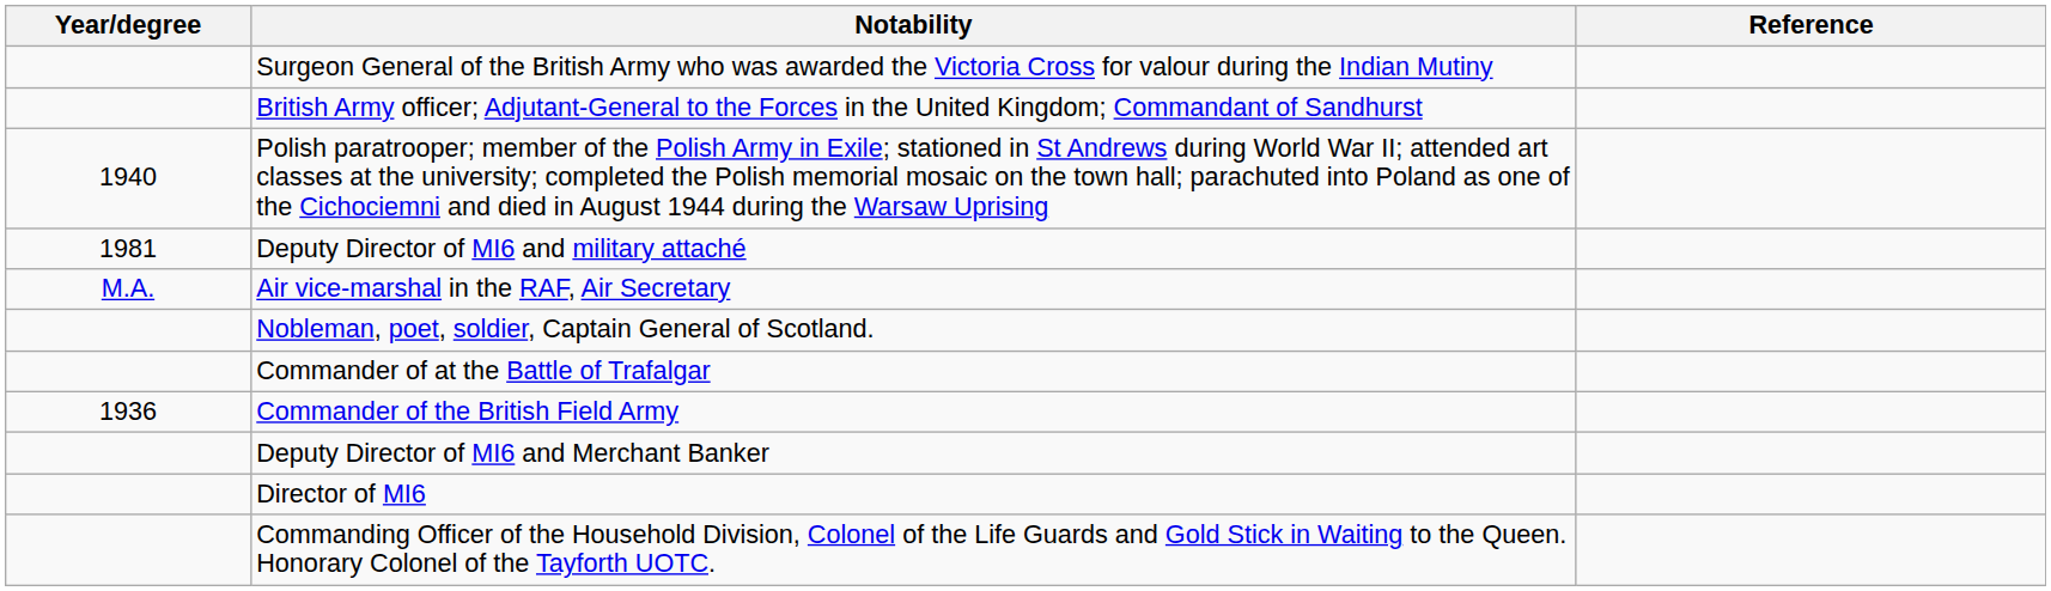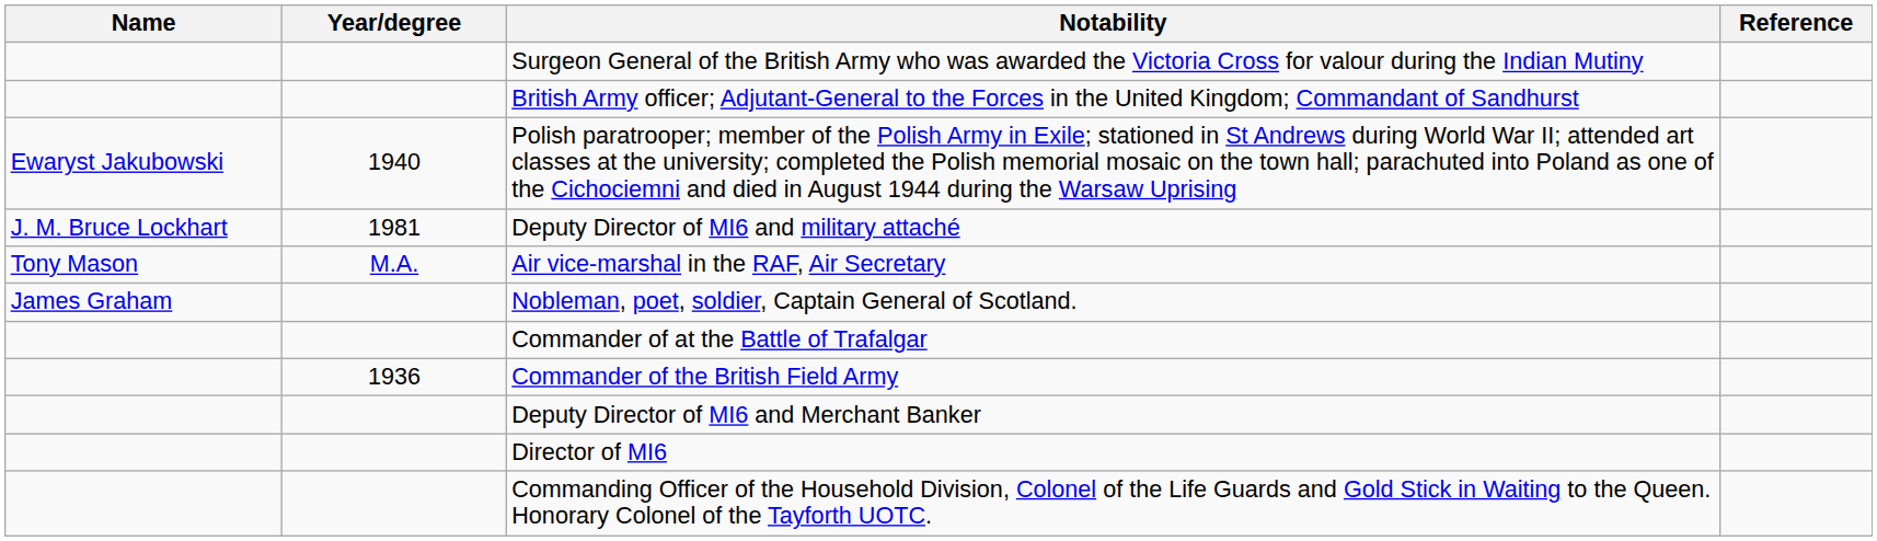+ column: Name | Ewaryst Jakubowski | J. M. Bruce Lockhart | Tony Mason | James Graham
